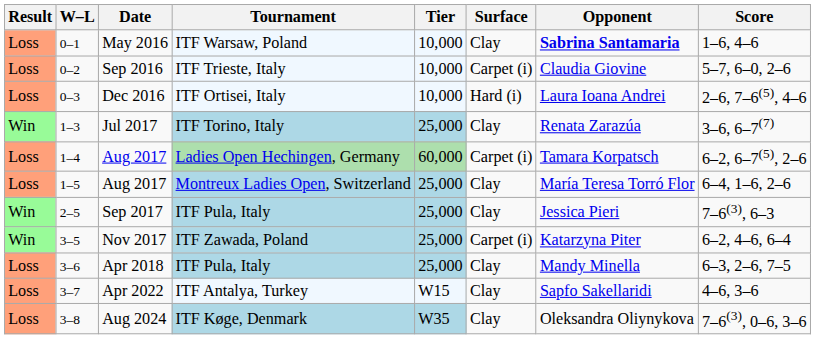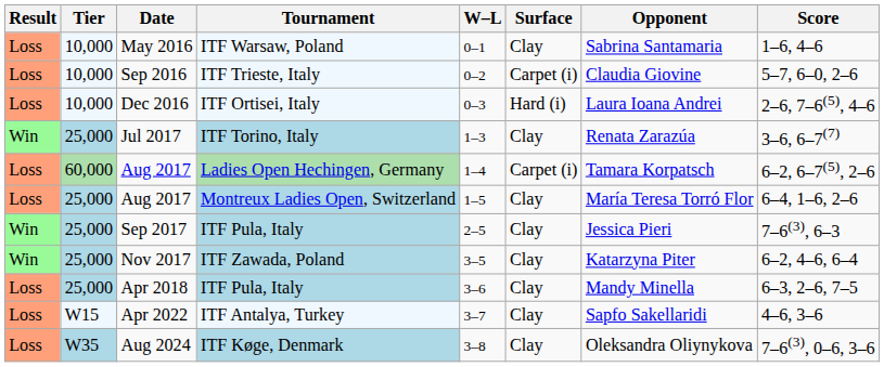columns swapped: W–L <-> Tier
May 2016 | Opponent: bold -> normal
Nov 2017 | Surface: Carpet (i) -> Clay
